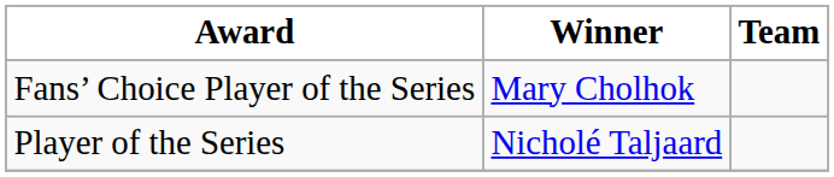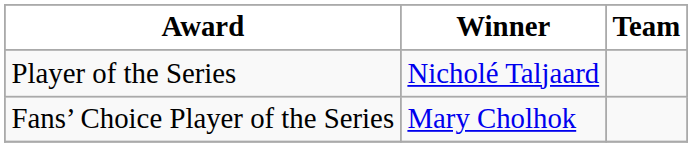rows swapped: Player of the Series <-> Fans’ Choice Player of the Series
